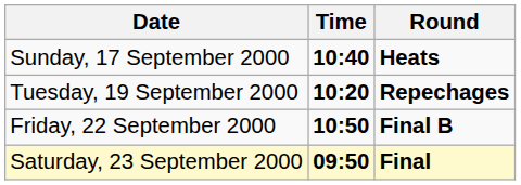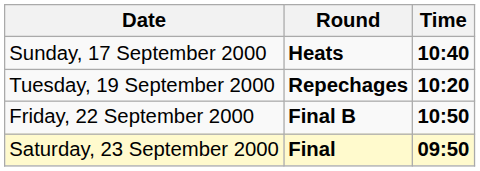columns swapped: Time <-> Round
